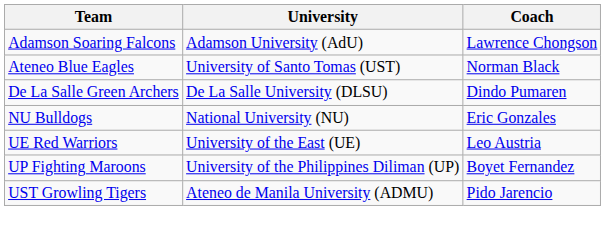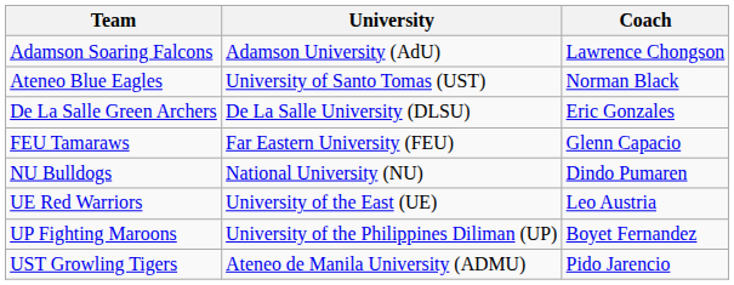De La Salle Green Archers | Coach: Dindo Pumaren -> Eric Gonzales
+ row: FEU Tamaraws | Far Eastern University (FEU) | Glenn Capacio
NU Bulldogs | Coach: Eric Gonzales -> Dindo Pumaren
